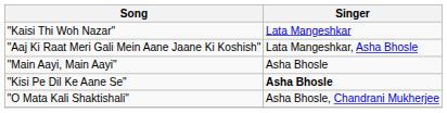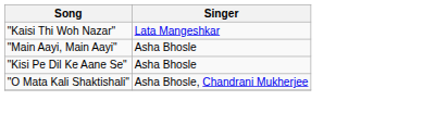- row: "Aaj Ki Raat Meri Gali Mein Aane Jaane Ki Koshish" | Lata Mangeshkar, Asha Bhosle
"Kisi Pe Dil Ke Aane Se" | Singer: bold -> normal
